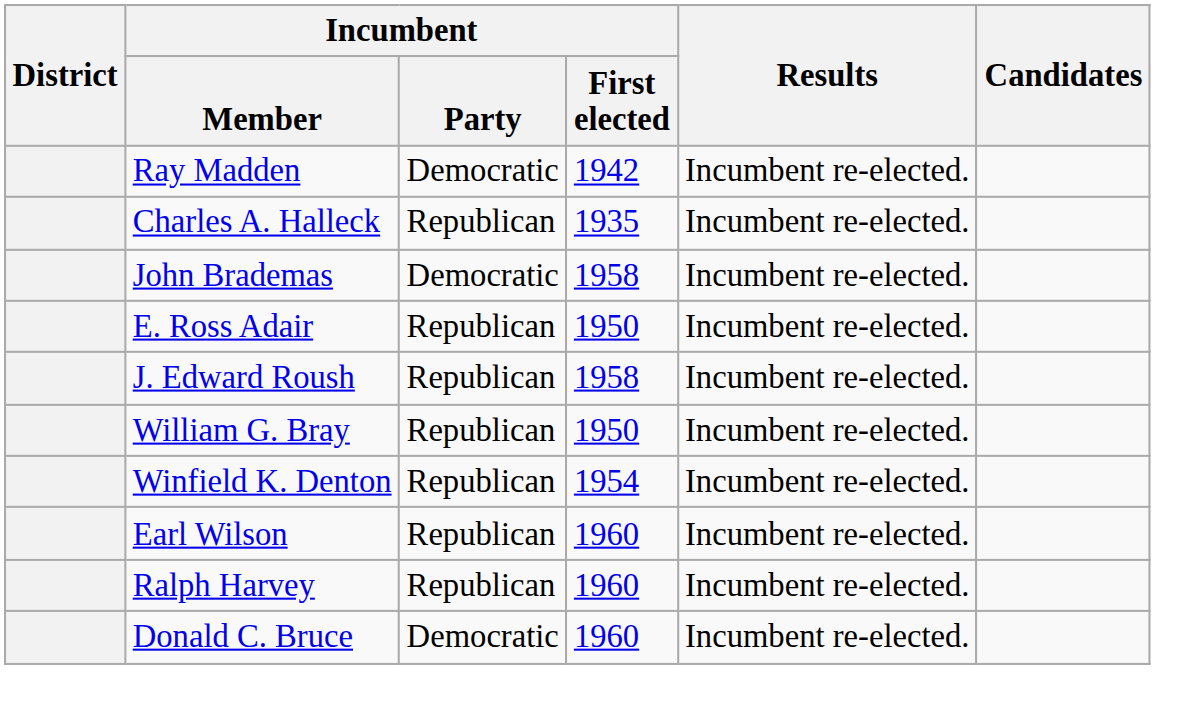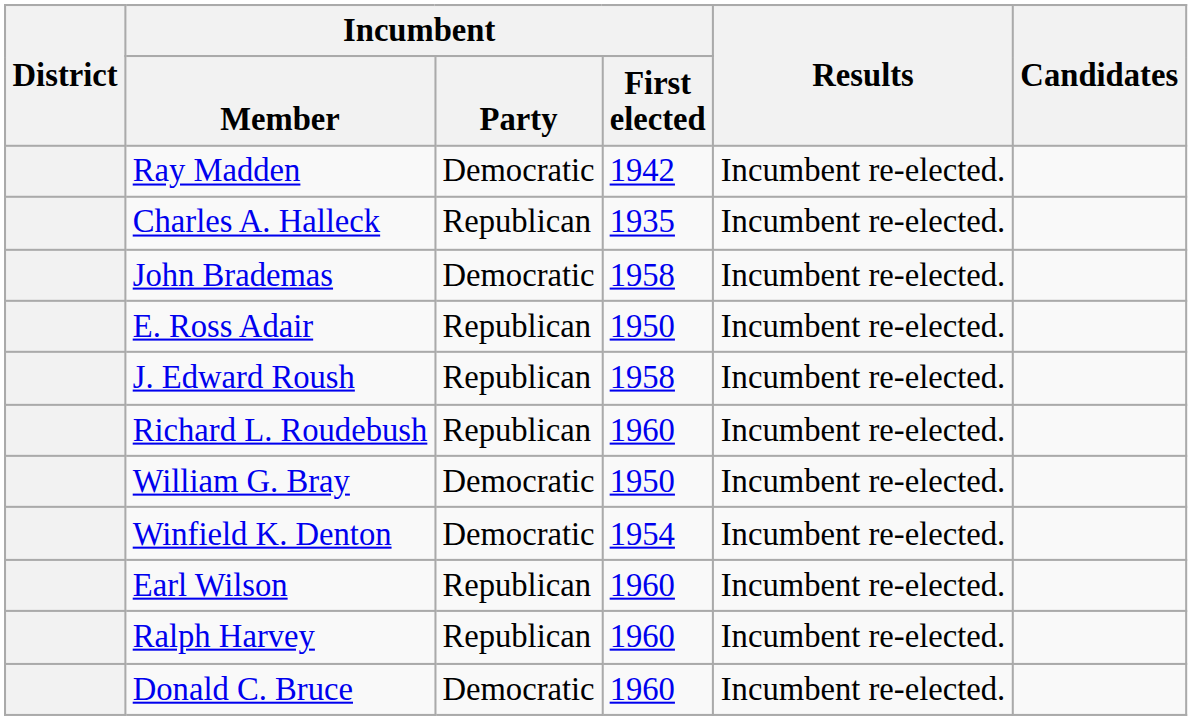+ row: Richard L. Roudebush | Republican | 1960 | Incumbent re-elected.
William G. Bray | Incumbent / Party: Republican -> Democratic
Winfield K. Denton | Incumbent / Party: Republican -> Democratic
